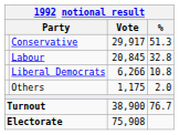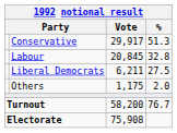Liberal Democrats | Vote: 6,266 -> 6,211
Liberal Democrats | %: 10.8 -> 27.5
Turnout | Vote: 38,900 -> 58,200
